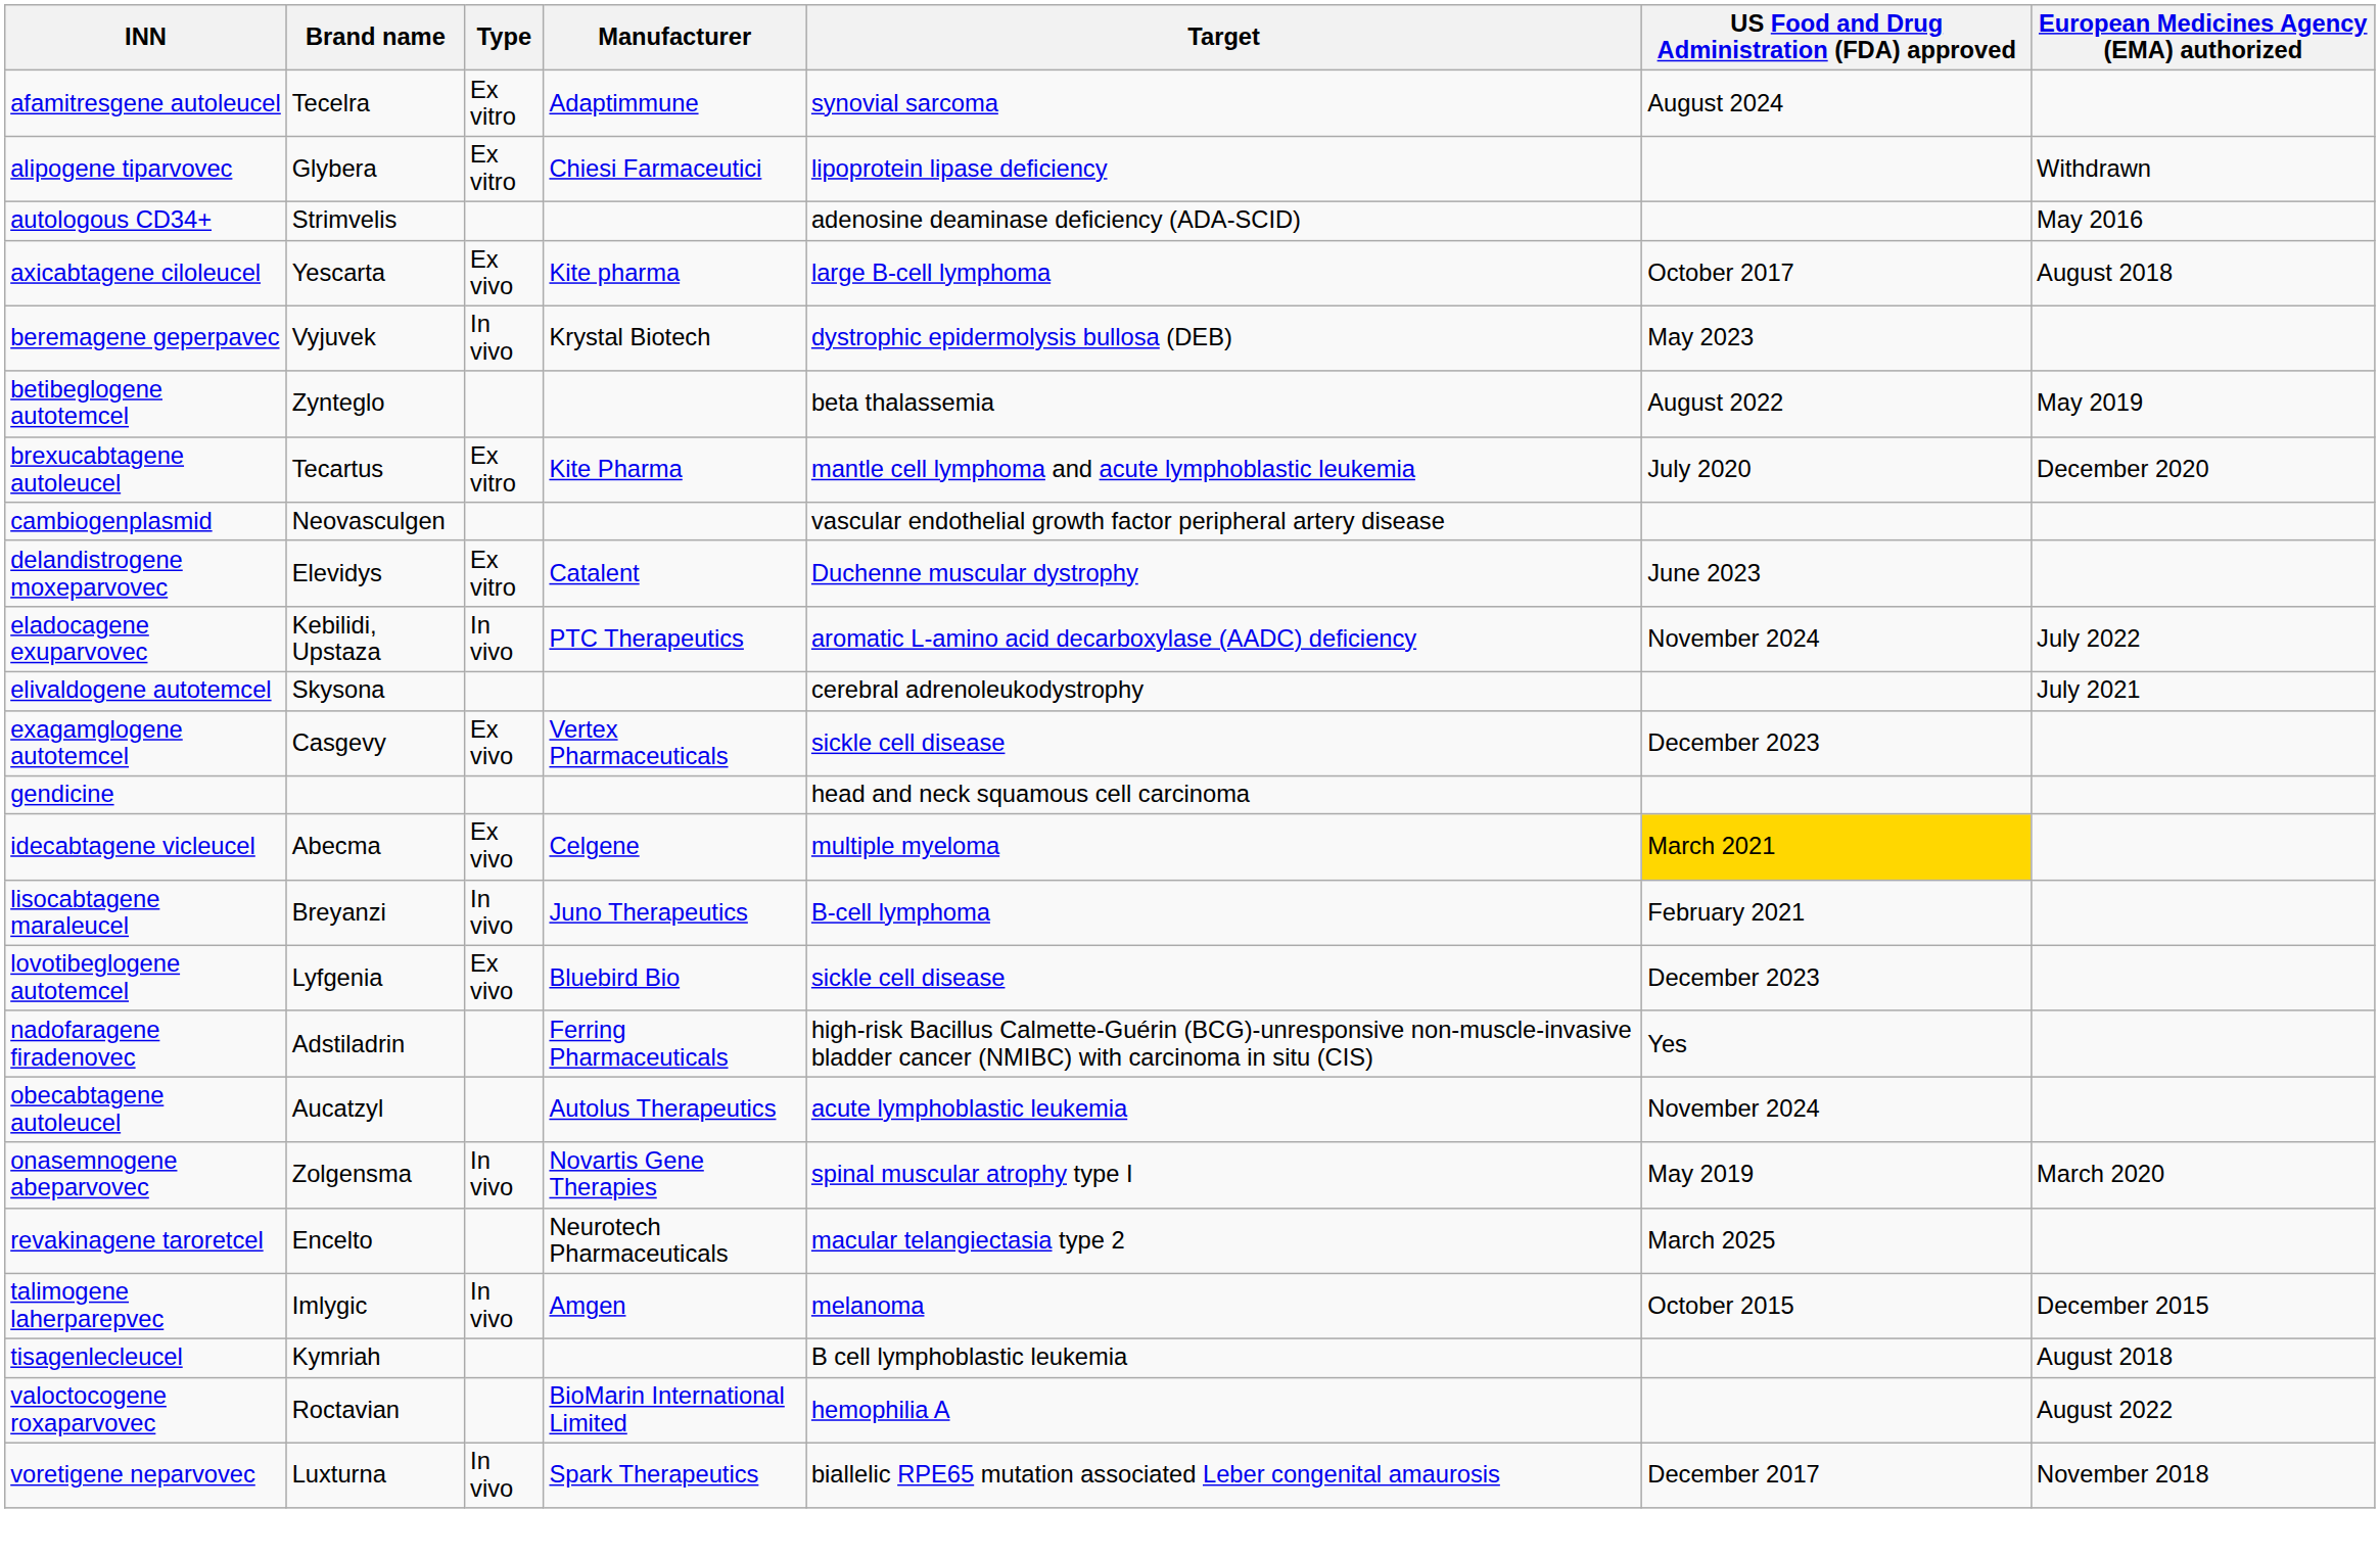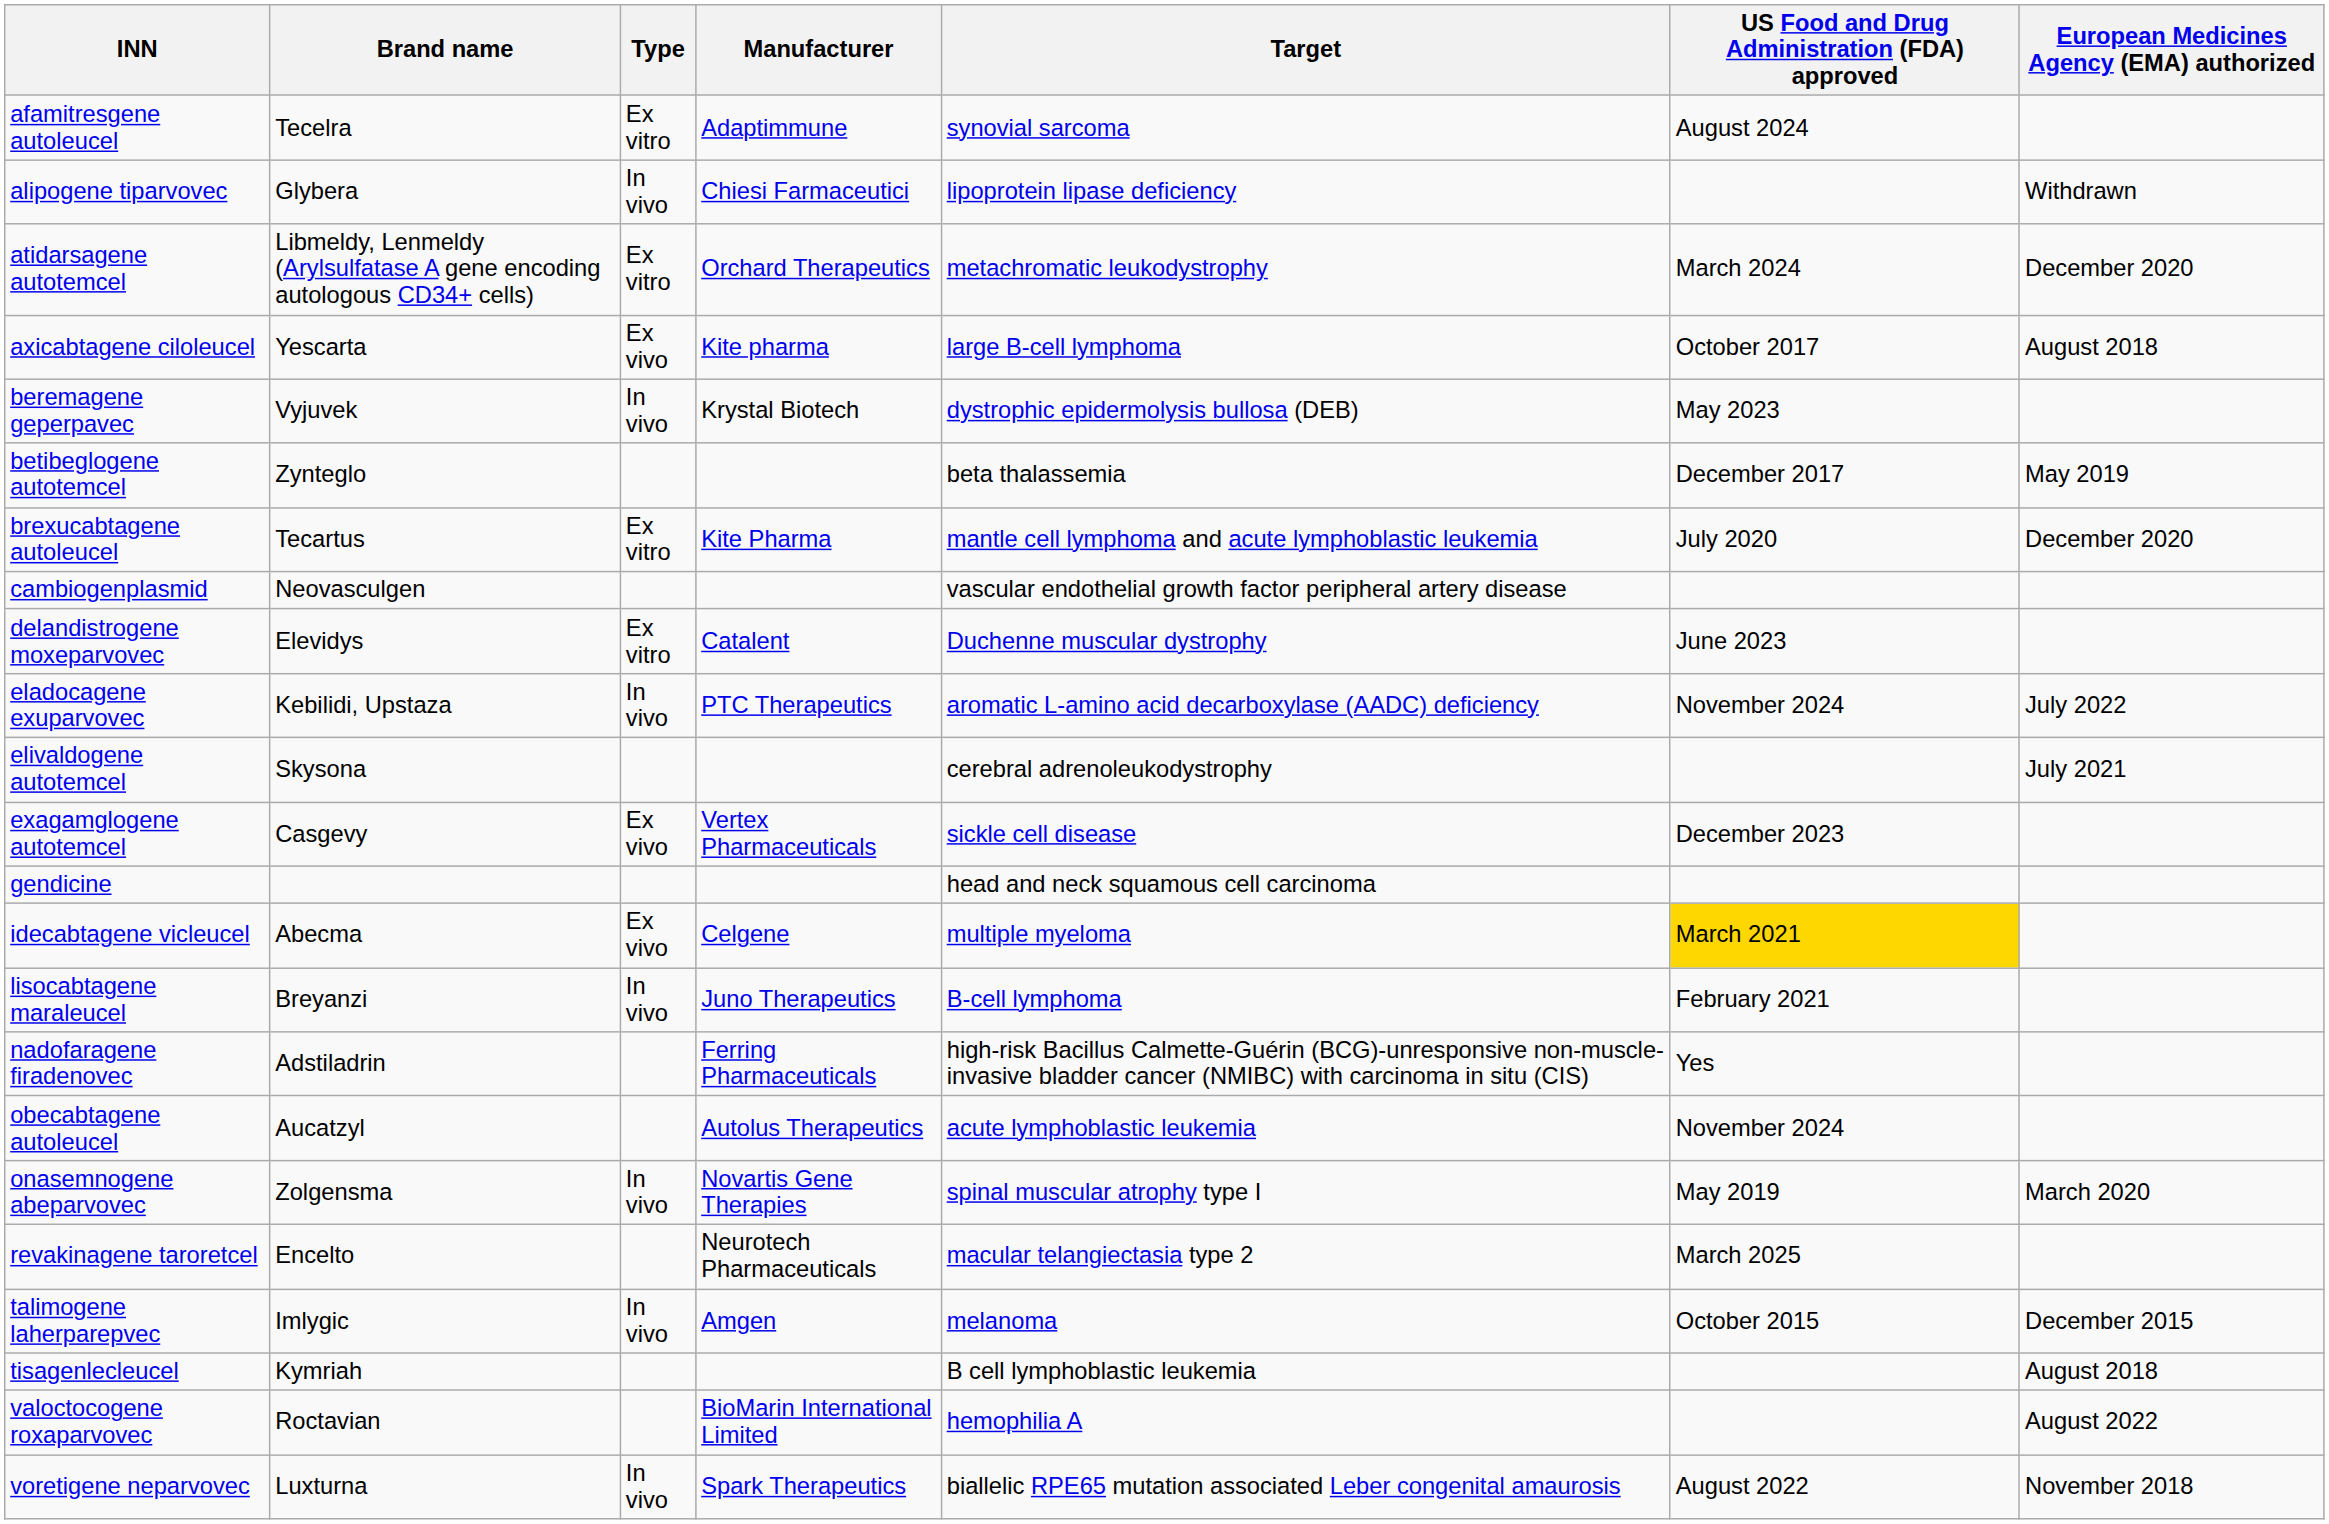alipogene tiparvovec | Type: Ex vitro -> In vivo
+ row: atidarsagene autotemcel | Libmeldy, Lenmeldy (Arylsulfatase A gene encoding autologous CD34+ cells) | Ex vitro | Orchard Therapeutics | metachromatic leukodystrophy | March 2024 | December 2020
- row: autologous CD34+ | Strimvelis | adenosine deaminase deficiency (ADA-SCID) | May 2016
betibeglogene autotemcel | US Food and Drug Administration (FDA) approved: August 2022 -> December 2017
- row: lovotibeglogene autotemcel | Lyfgenia | Ex vivo | Bluebird Bio | sickle cell disease | December 2023
voretigene neparvovec | US Food and Drug Administration (FDA) approved: December 2017 -> August 2022
